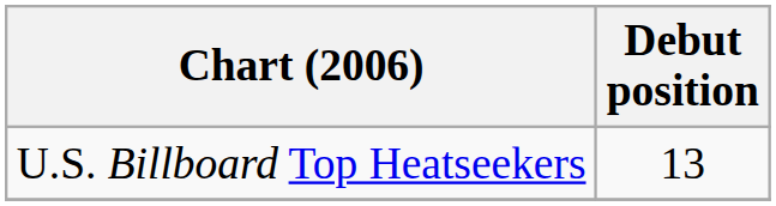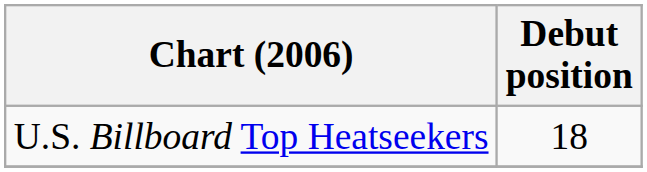U.S. Billboard Top Heatseekers | Debut position: 13 -> 18
